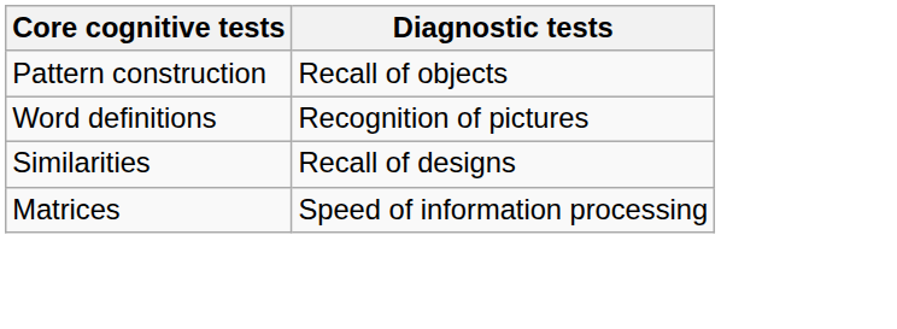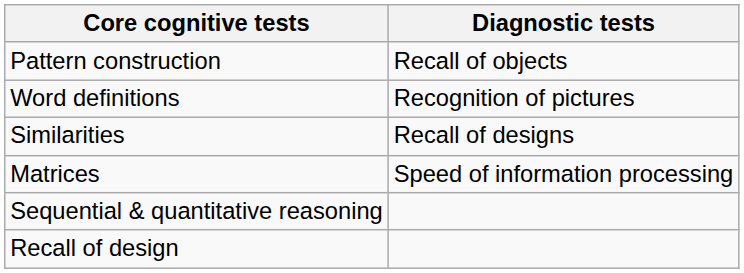+ row: Sequential & quantitative reasoning
+ row: Recall of design
